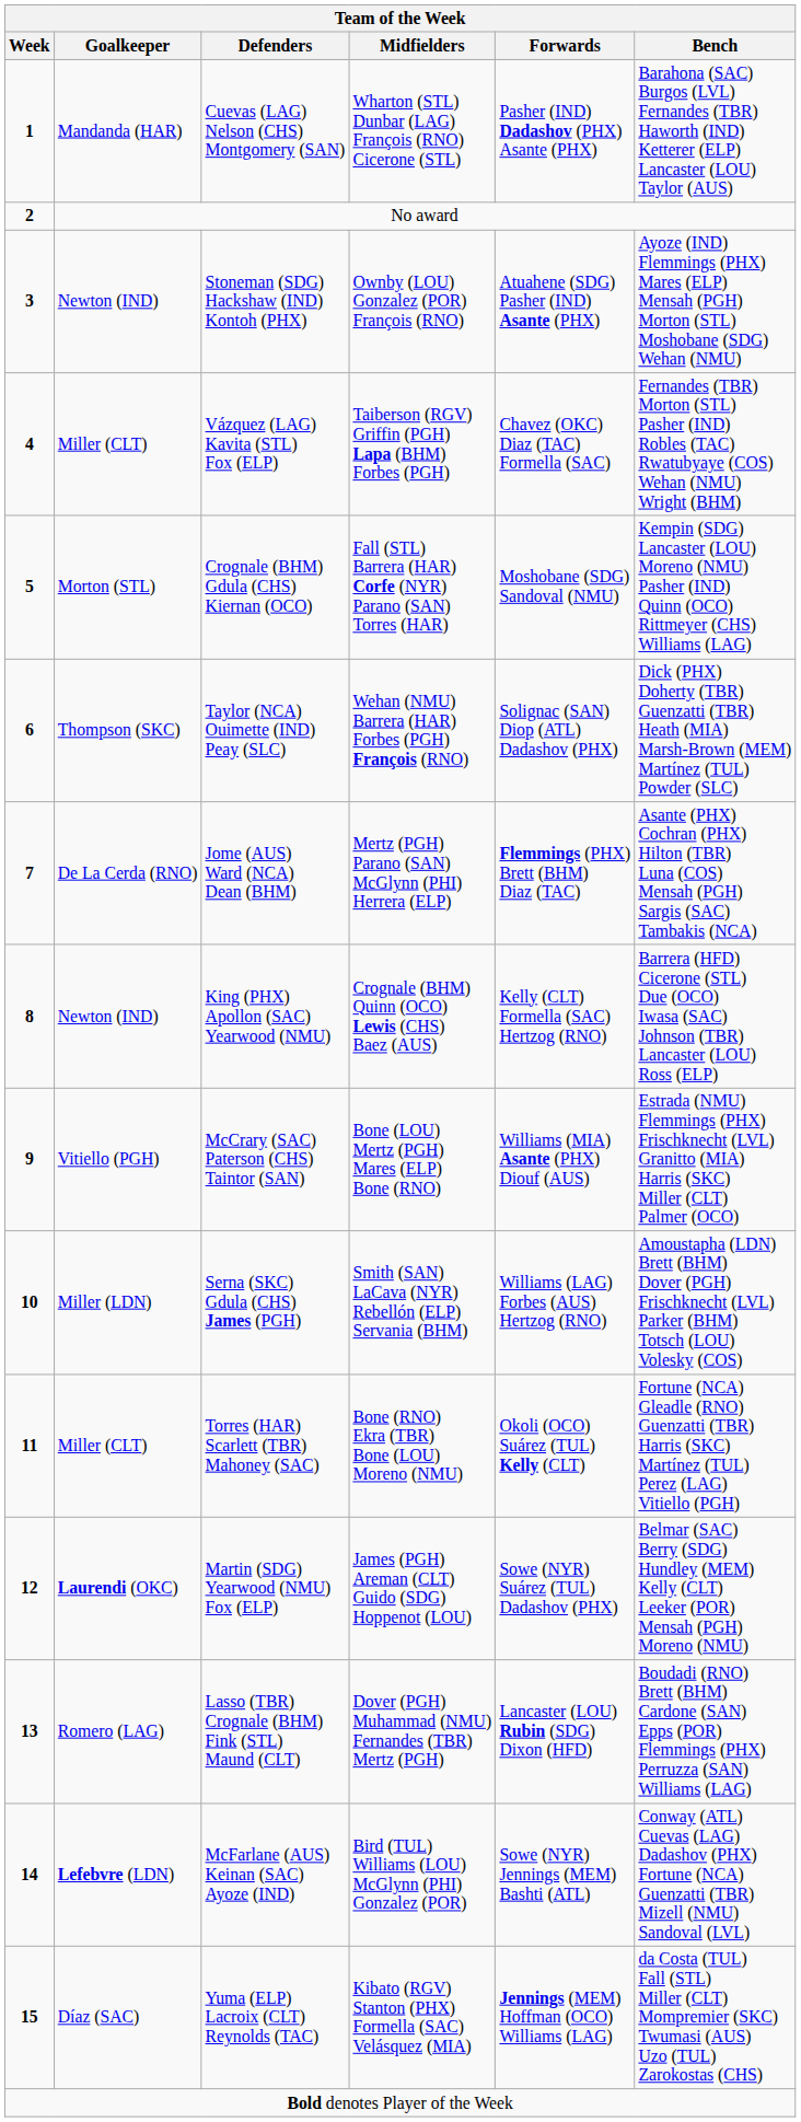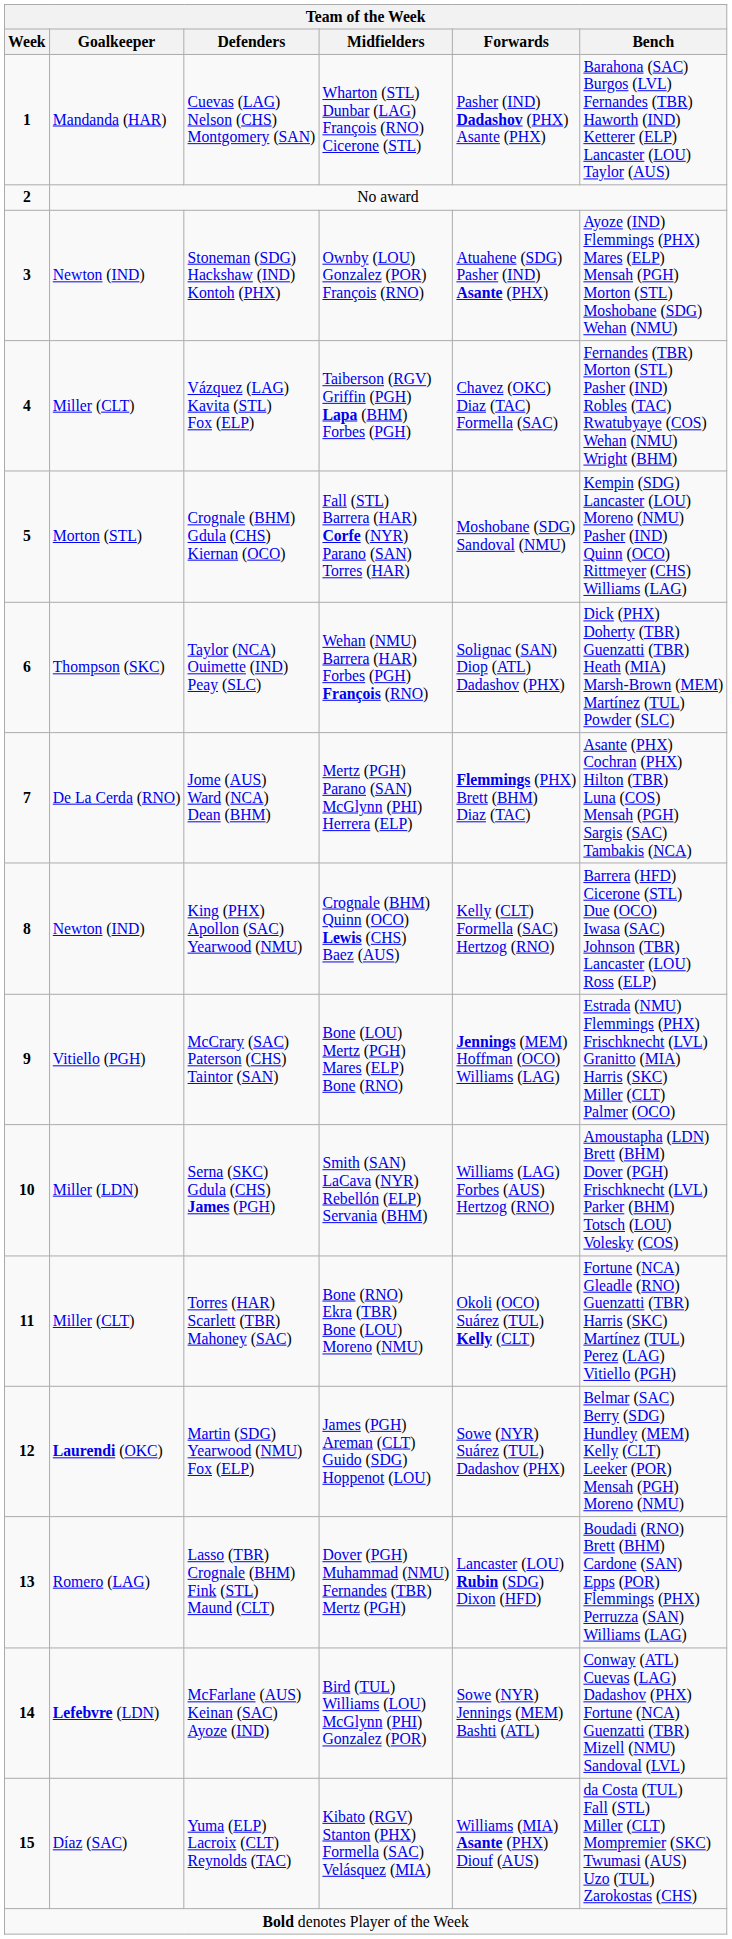McCrary (SAC) Paterson (CHS) Taintor (SAN) | Forwards: Williams (MIA) Asante (PHX) Diouf (AUS) -> Jennings (MEM) Hoffman (OCO) Williams (LAG)
Yuma (ELP) Lacroix (CLT) Reynolds (TAC) | Forwards: Jennings (MEM) Hoffman (OCO) Williams (LAG) -> Williams (MIA) Asante (PHX) Diouf (AUS)
